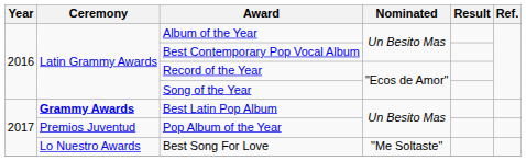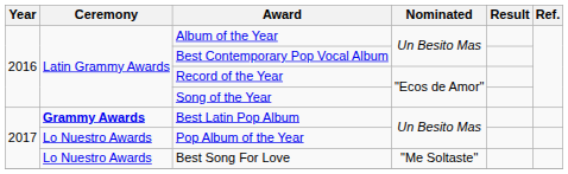Pop Album of the Year | Ceremony: Premios Juventud -> Lo Nuestro Awards
